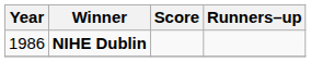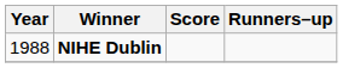NIHE Dublin | Year: 1986 -> 1988
